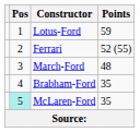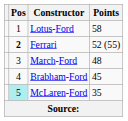Lotus-Ford | Points: 59 -> 58
Ferrari | Pos: normal -> bold
Brabham-Ford | Points: 35 -> 45
